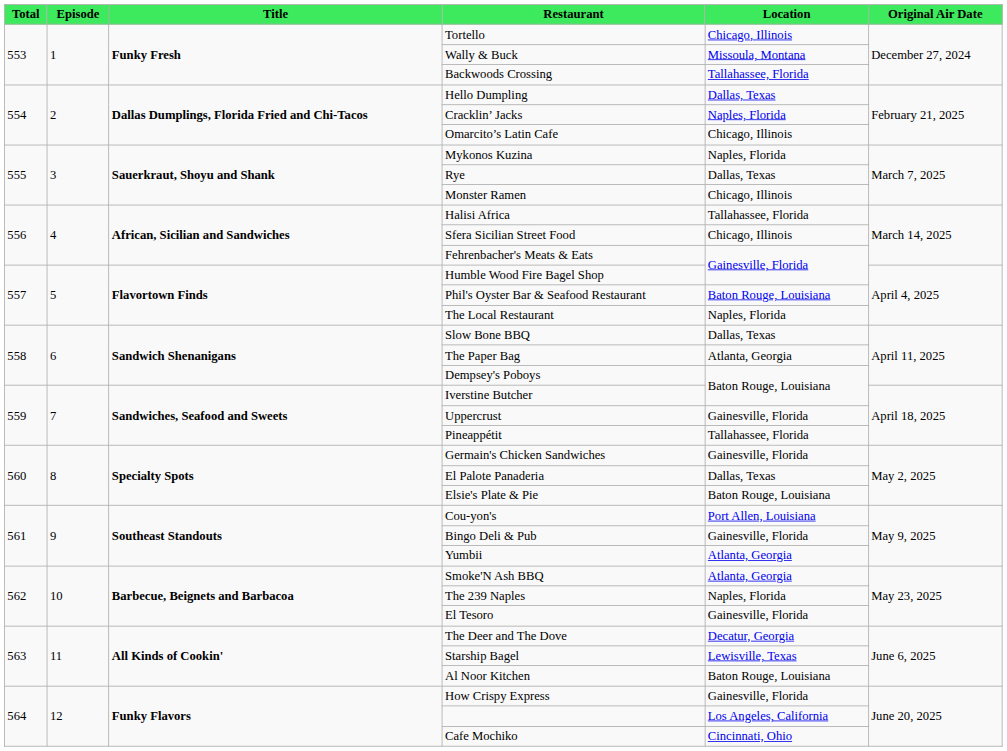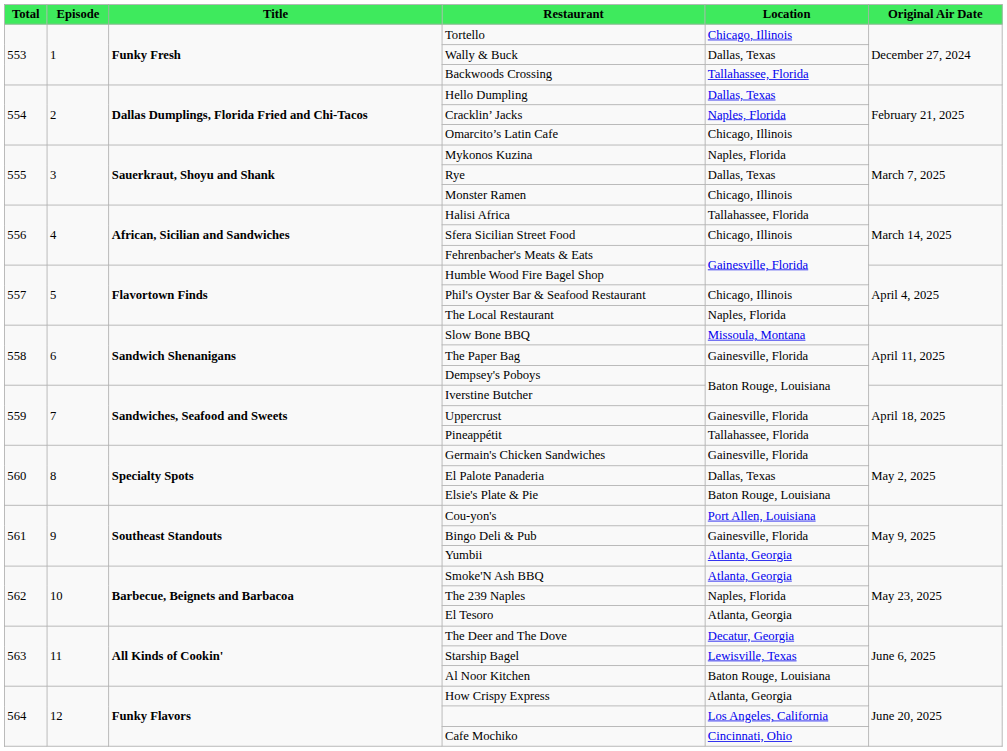Wally & Buck | Location: Missoula, Montana -> Dallas, Texas
Phil's Oyster Bar & Seafood Restaurant | Location: Baton Rouge, Louisiana -> Chicago, Illinois
Slow Bone BBQ | Location: Dallas, Texas -> Missoula, Montana
The Paper Bag | Location: Atlanta, Georgia -> Gainesville, Florida
El Tesoro | Location: Gainesville, Florida -> Atlanta, Georgia
How Crispy Express | Location: Gainesville, Florida -> Atlanta, Georgia
